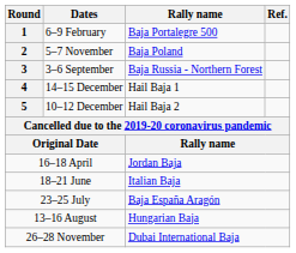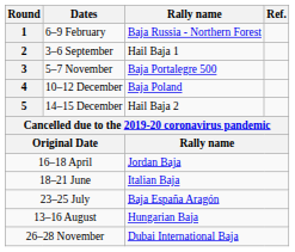1 | Rally name: Baja Portalegre 500 -> Baja Russia - Northern Forest
2 | Dates: 5–7 November -> 3–6 September
2 | Rally name: Baja Poland -> Hail Baja 1
3 | Dates: 3–6 September -> 5–7 November
3 | Rally name: Baja Russia - Northern Forest -> Baja Portalegre 500
4 | Dates: 14–15 December -> 10–12 December
4 | Rally name: Hail Baja 1 -> Baja Poland
5 | Dates: 10–12 December -> 14–15 December
